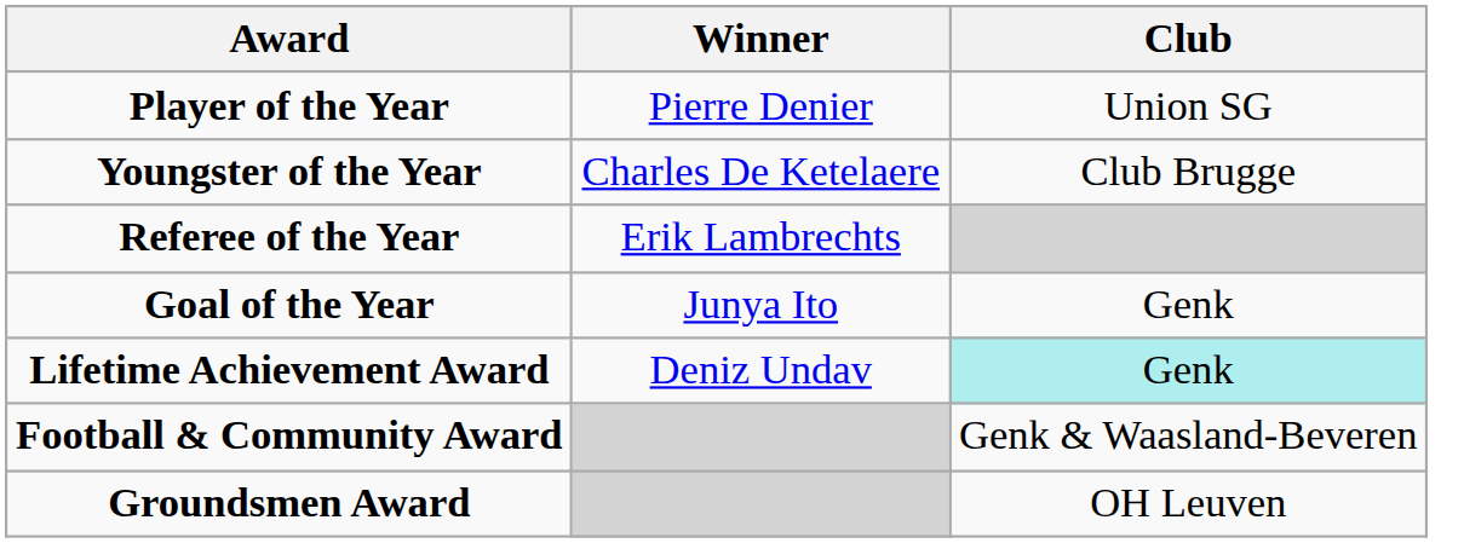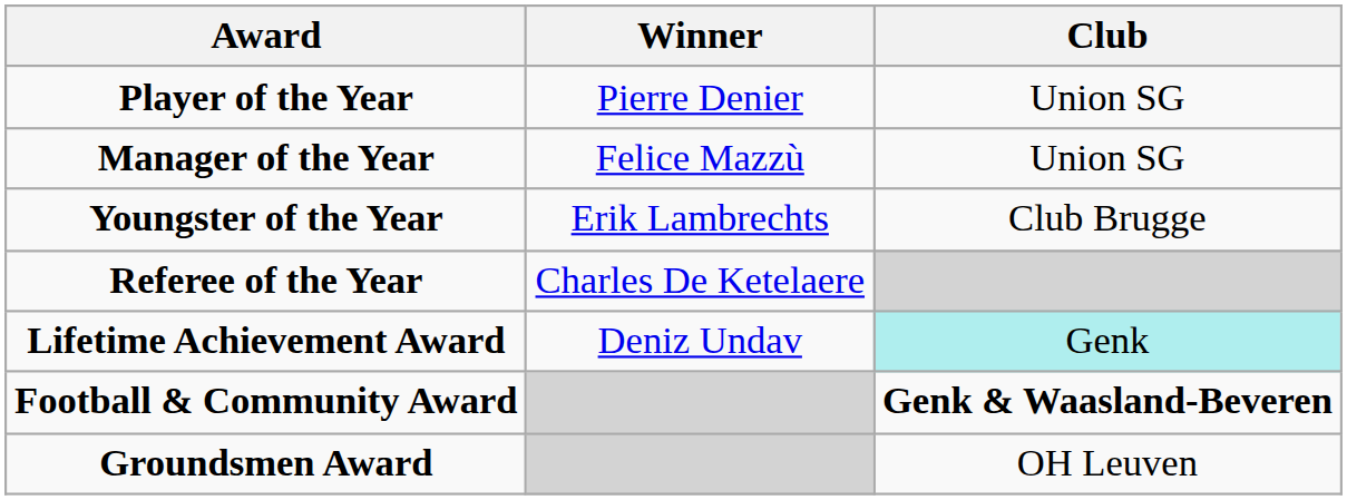+ row: Manager of the Year | Felice Mazzù | Union SG
Youngster of the Year | Winner: Charles De Ketelaere -> Erik Lambrechts
Referee of the Year | Winner: Erik Lambrechts -> Charles De Ketelaere
- row: Goal of the Year | Junya Ito | Genk
Football & Community Award | Club: normal -> bold
